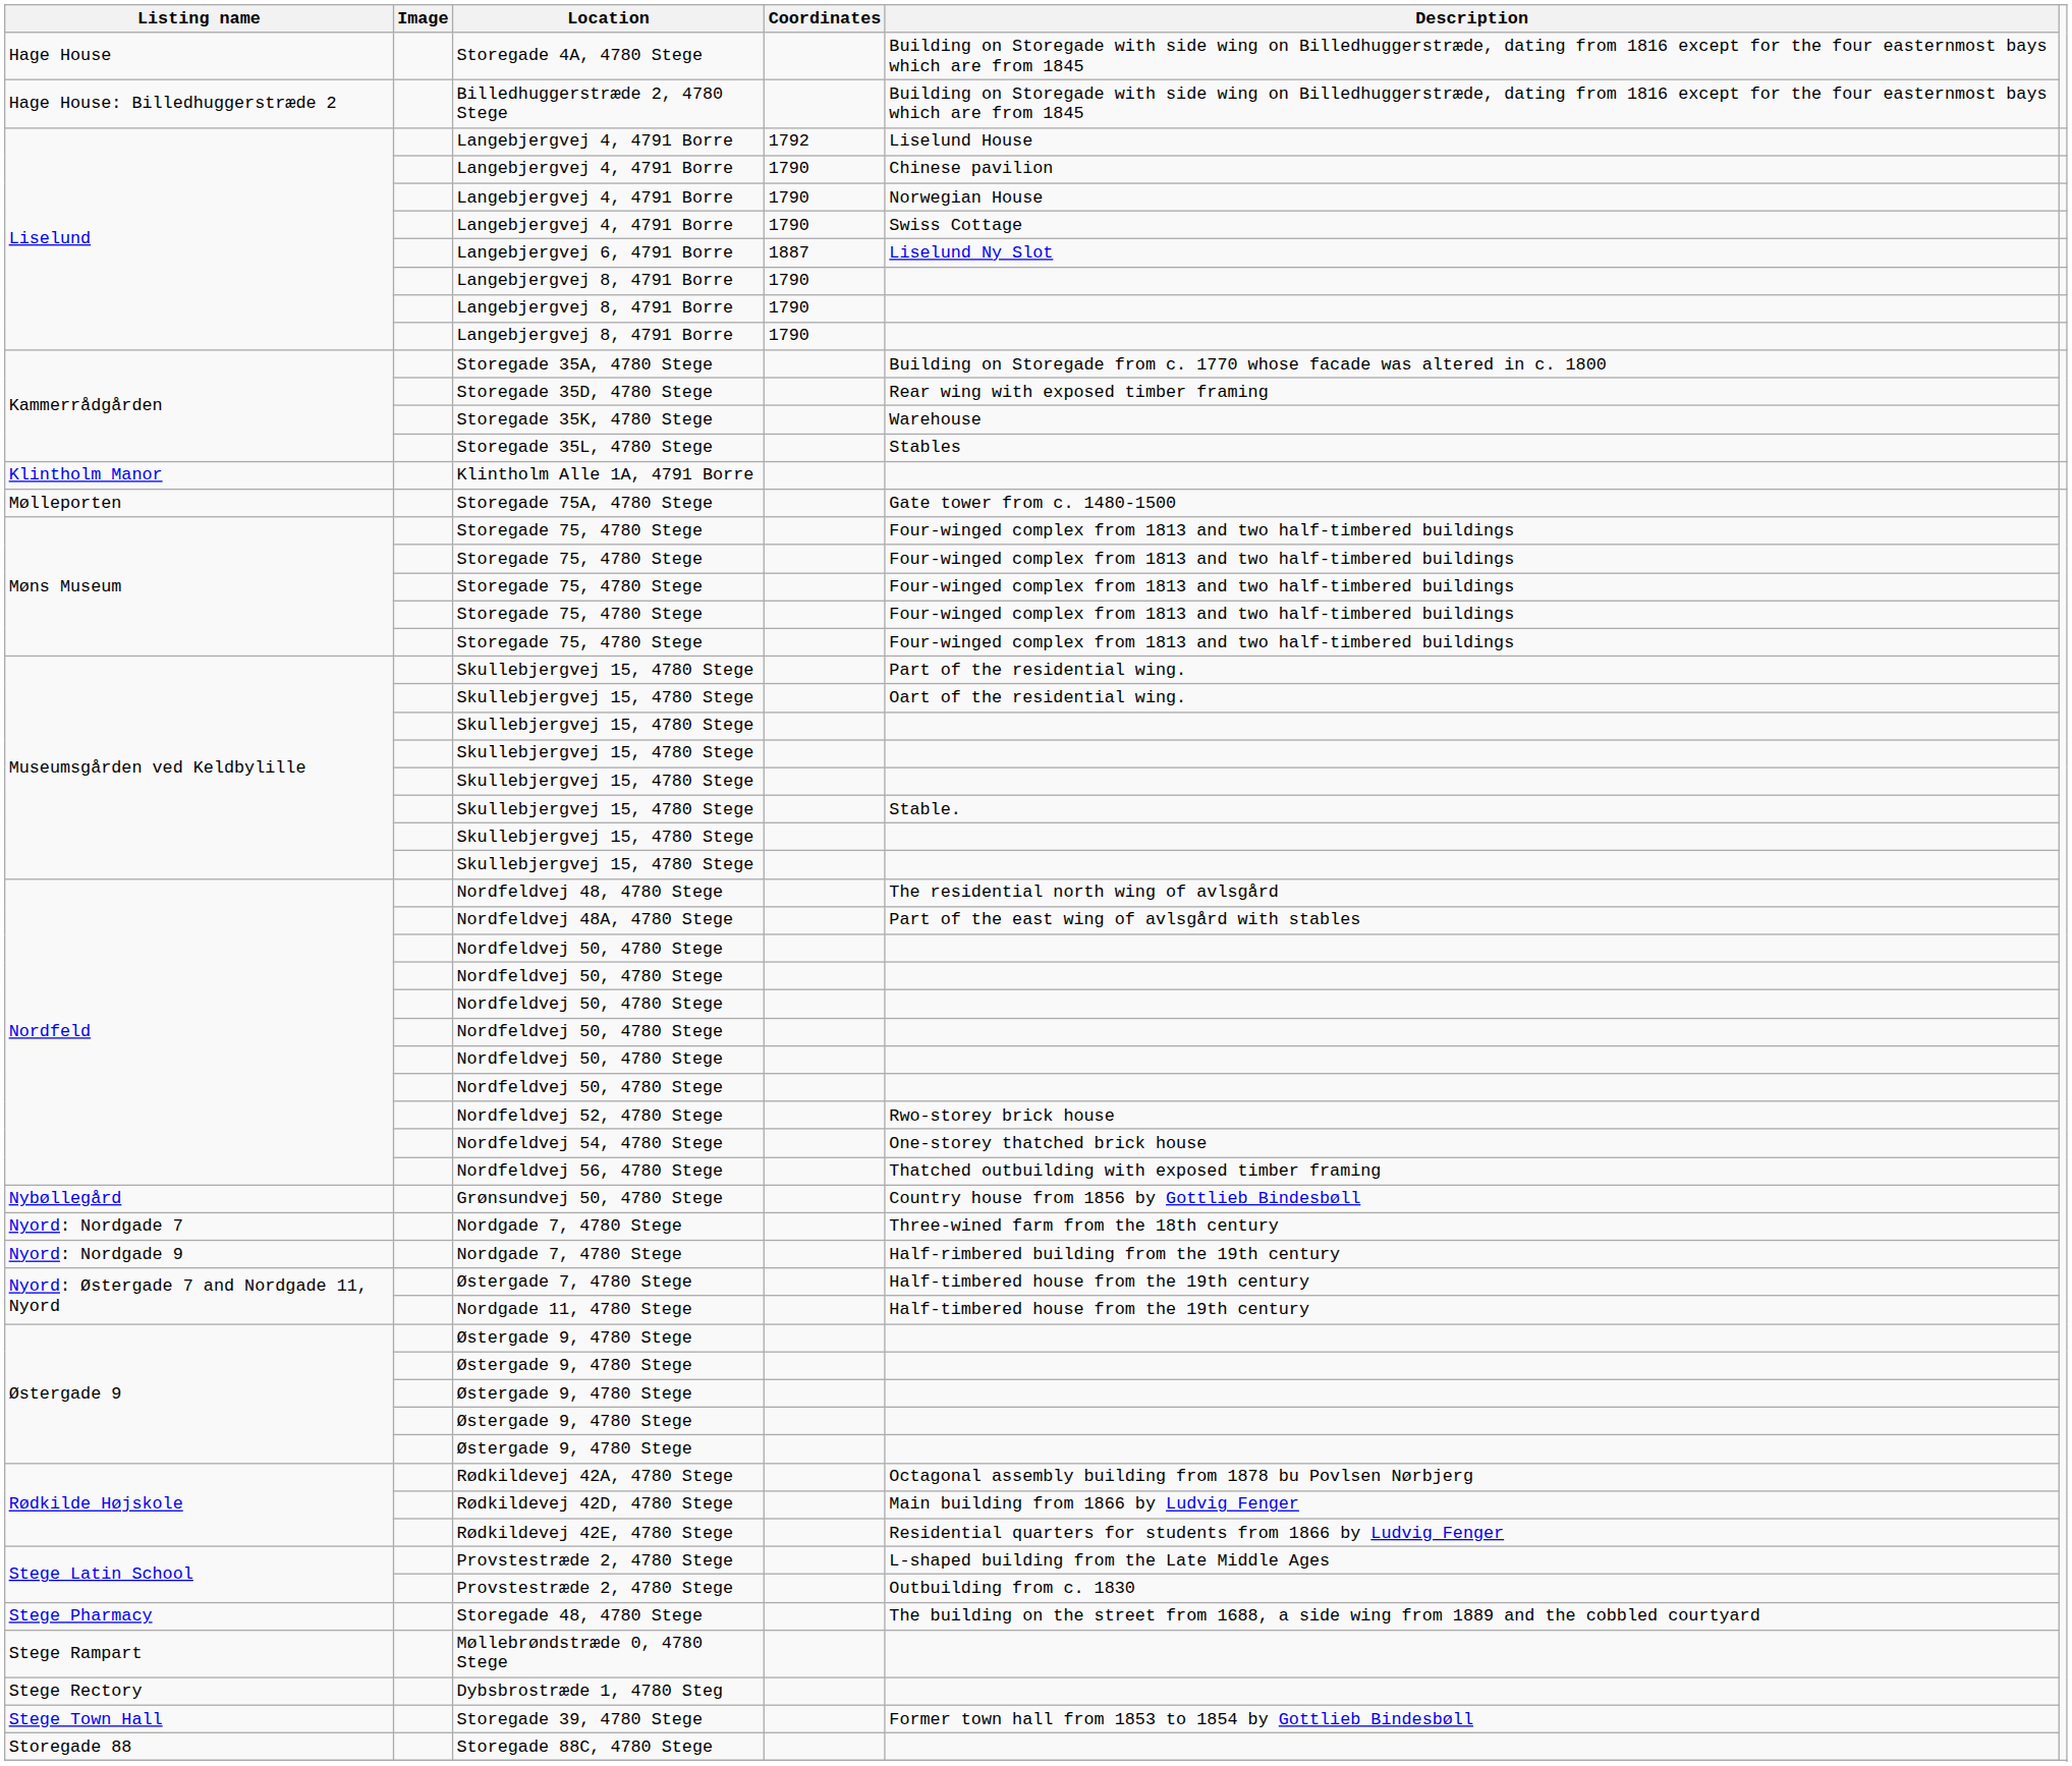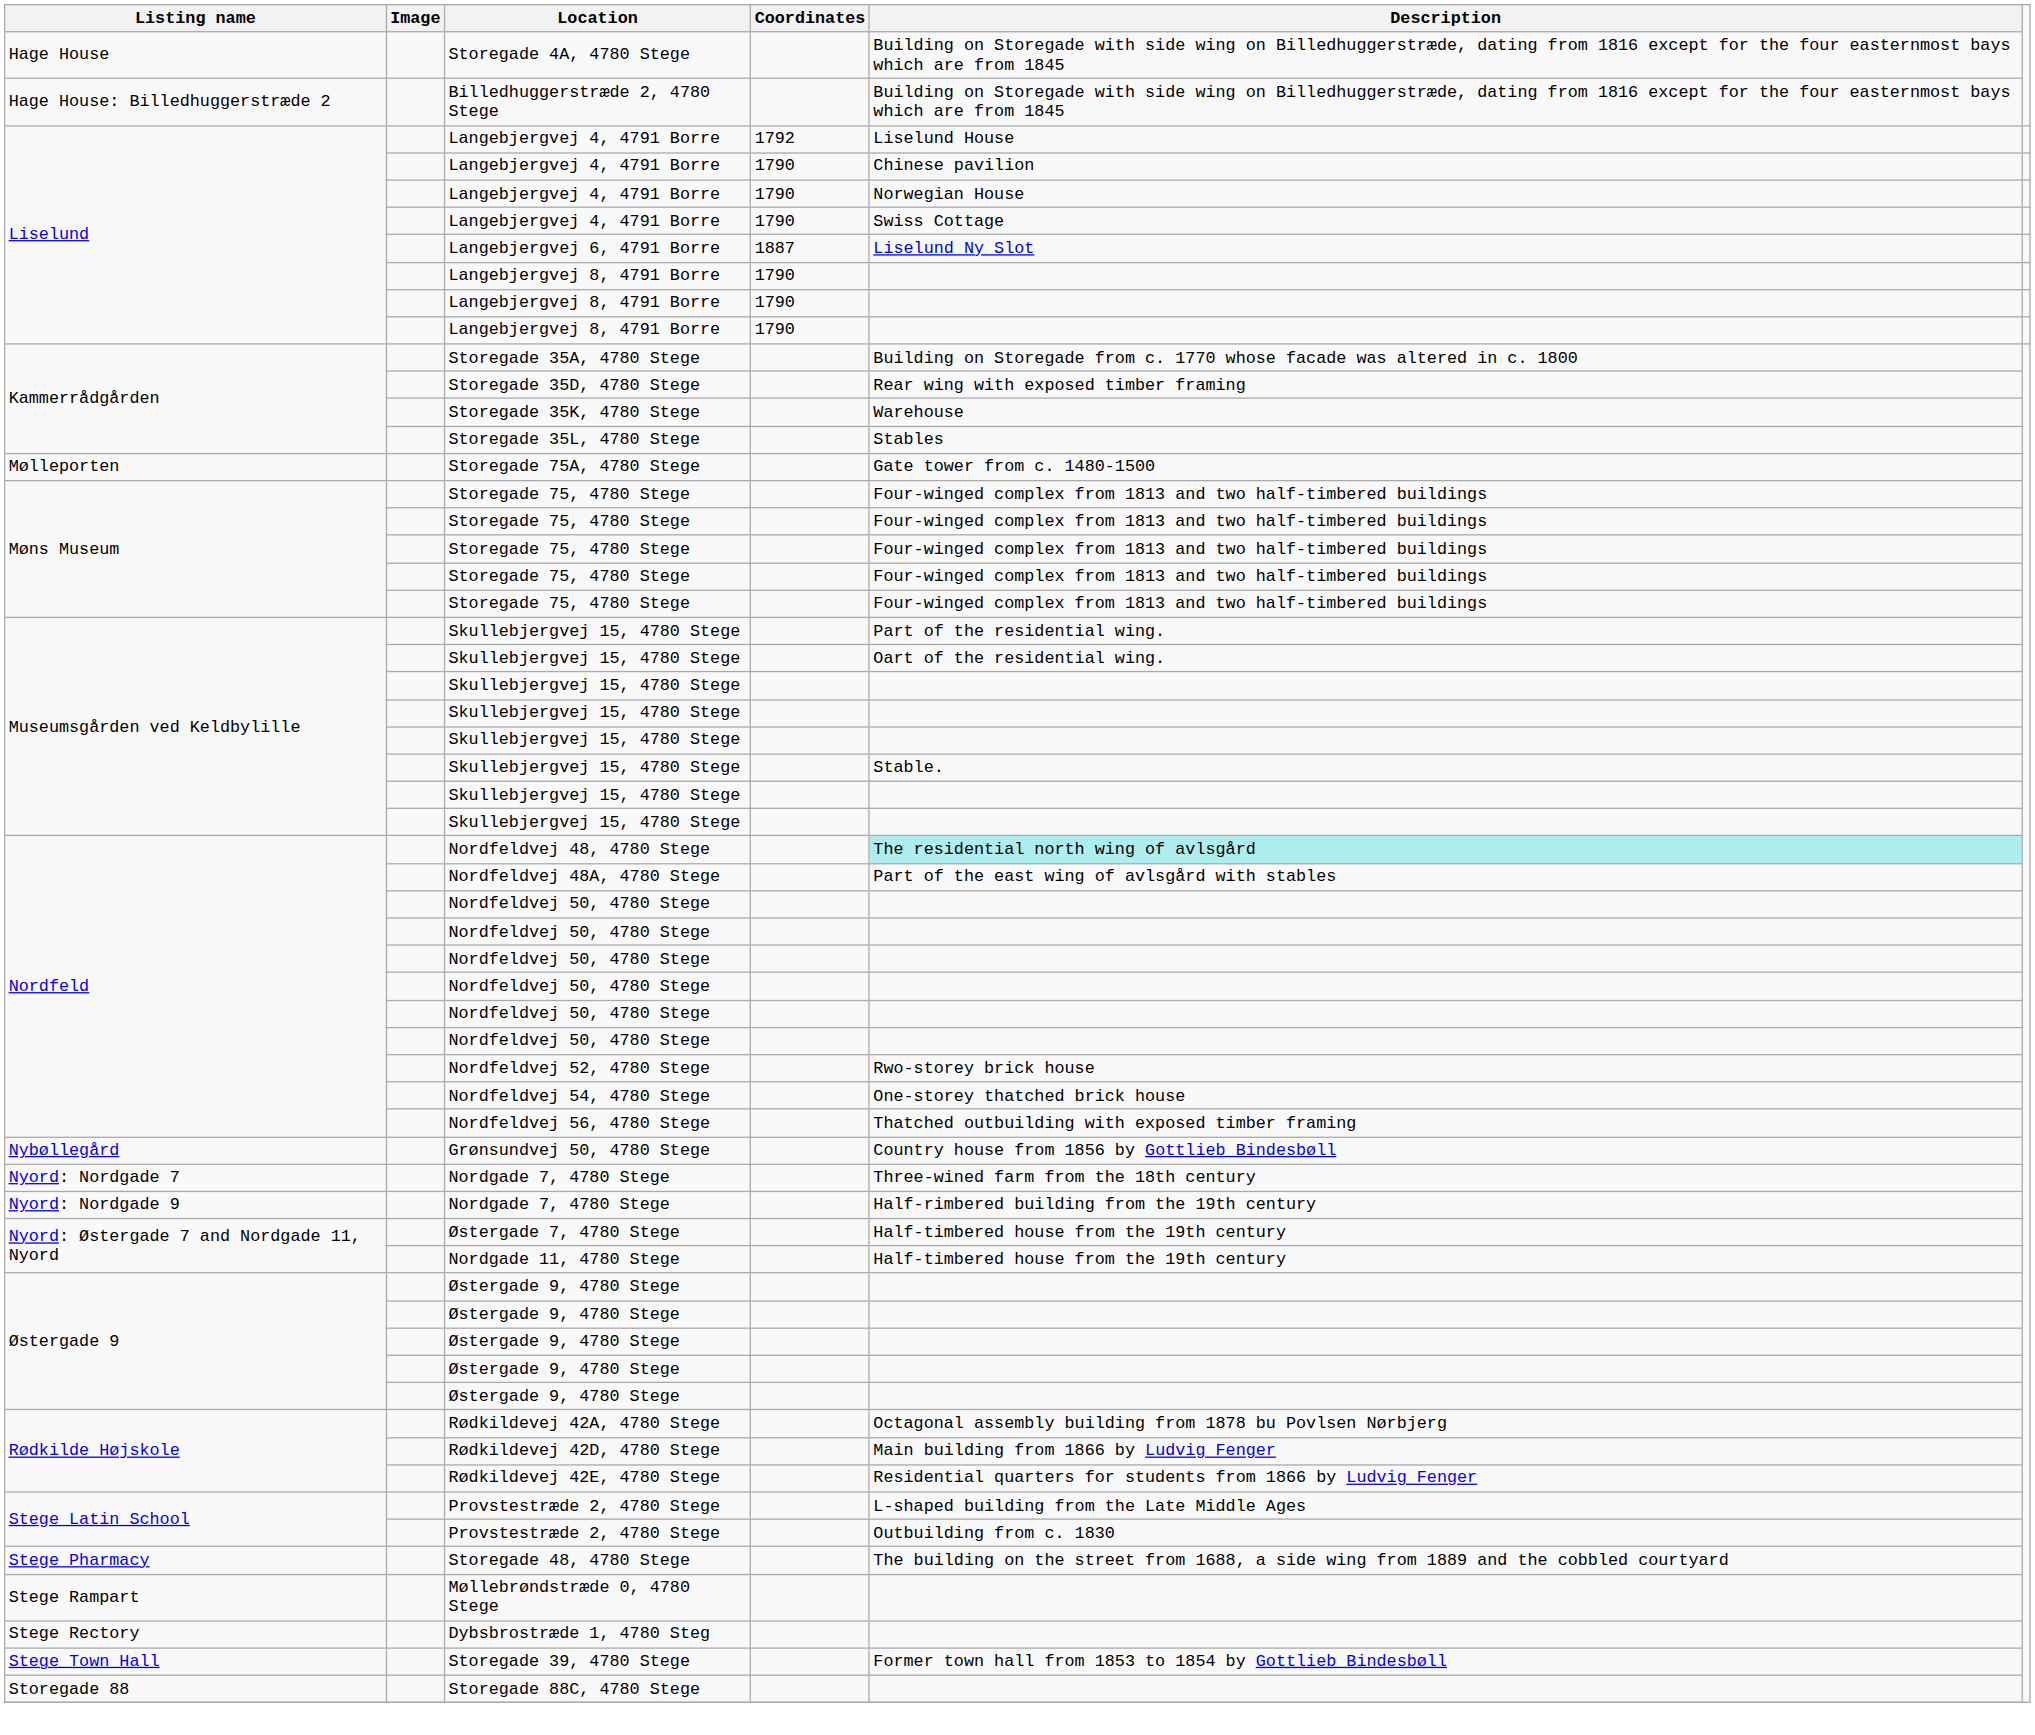- row: Klintholm Manor | Klintholm Alle 1A, 4791 Borre
Nordfeldvej 48, 4780 Stege | Description: no background -> paleturquoise background
